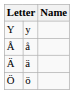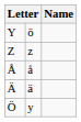Y | column 2: y -> ö
+ row: Z | z
Ö | column 2: ö -> y
